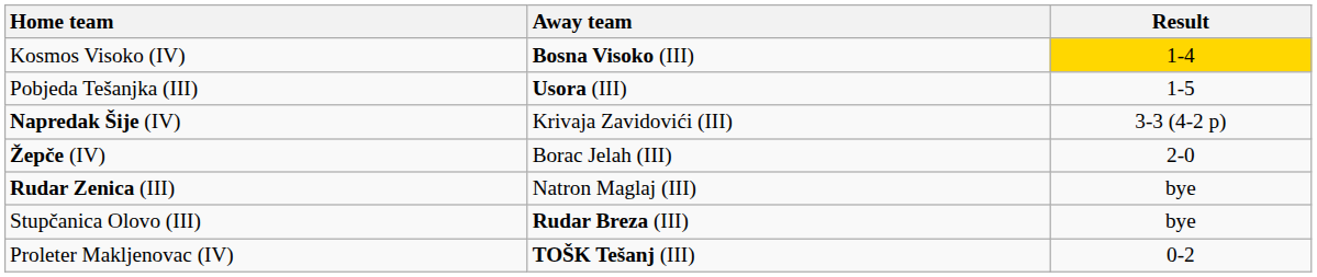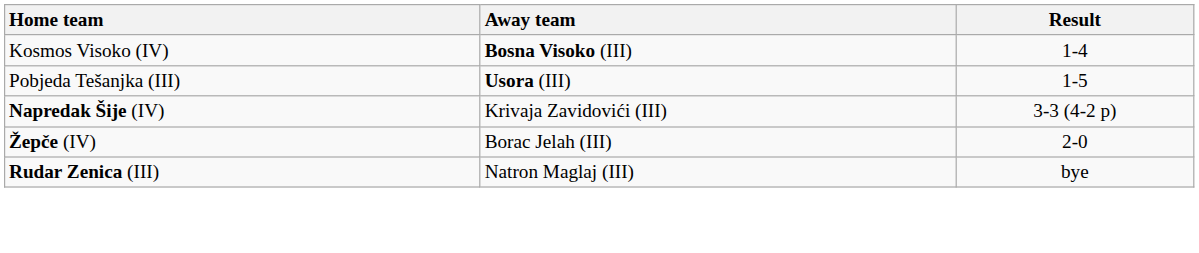Kosmos Visoko (IV) | Result: gold background -> no background
- row: Stupčanica Olovo (III) | Rudar Breza (III) | bye
- row: Proleter Makljenovac (IV) | TOŠK Tešanj (III) | 0-2
